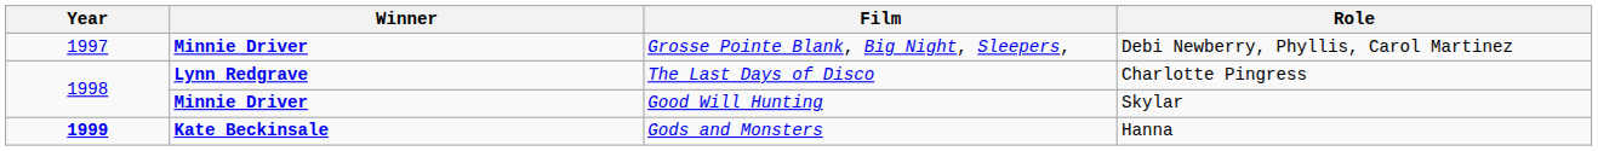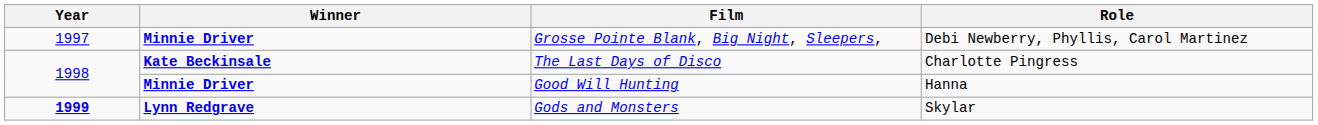The Last Days of Disco | Winner: Lynn Redgrave -> Kate Beckinsale
Good Will Hunting | Role: Skylar -> Hanna
Gods and Monsters | Winner: Kate Beckinsale -> Lynn Redgrave
Gods and Monsters | Role: Hanna -> Skylar
